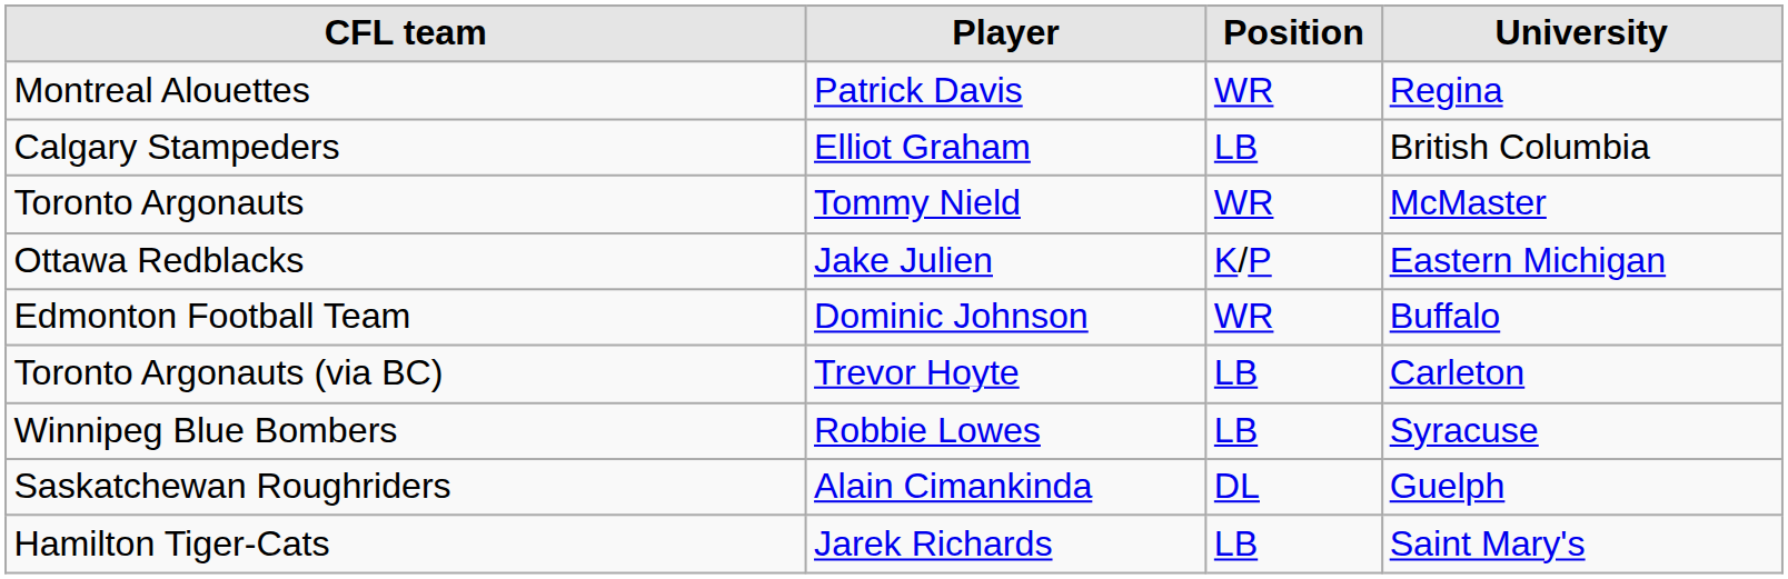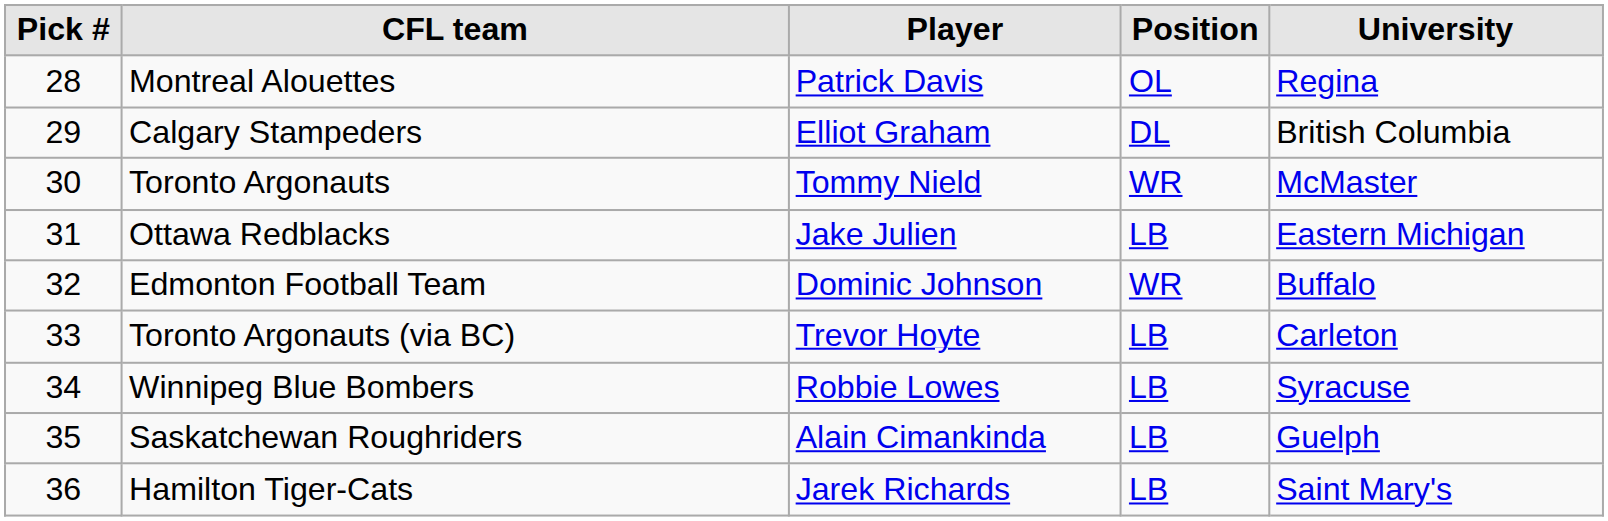+ column: Pick # | 28 | 29 | 30 | 31 | 32 | 33 | 34 | 35 | 36
Montreal Alouettes | Position: WR -> OL
Calgary Stampeders | Position: LB -> DL
Ottawa Redblacks | Position: K/P -> LB
Saskatchewan Roughriders | Position: DL -> LB
